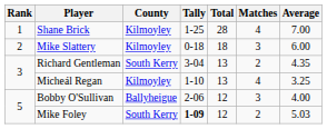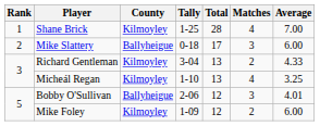Mike Slattery | County: Kilmoyley -> Ballyheigue
Mike Slattery | Total: 18 -> 17
Richard Gentleman | County: South Kerry -> Kilmoyley
Richard Gentleman | Average: 4.35 -> 4.33
Bobby O'Sullivan | Average: 4.00 -> 4.01
Mike Foley | County: South Kerry -> Kilmoyley
Mike Foley | Tally: bold -> normal
Mike Foley | Average: 5.03 -> 6.00
